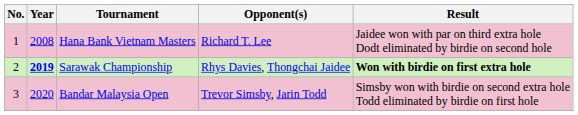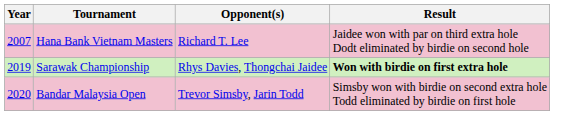- column: No. | 1 | 2 | 3
Hana Bank Vietnam Masters | Year: 2008 -> 2007
Sarawak Championship | Year: bold -> normal
